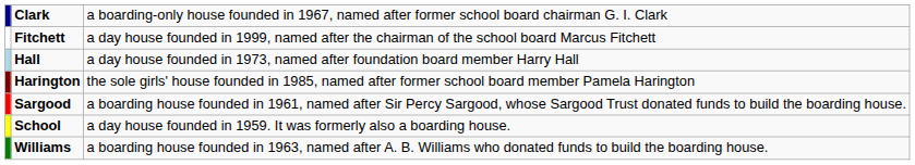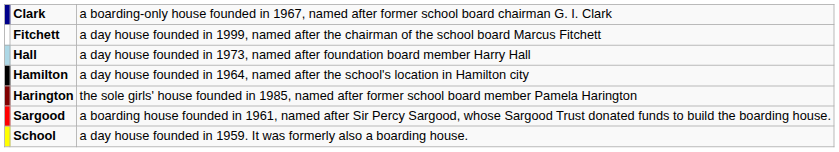+ row: Hamilton | a day house founded in 1964, named after the school's location in Hamilton city
- row: Williams | a boarding house founded in 1963, named after A. B. Williams who donated funds to build the boarding house.
